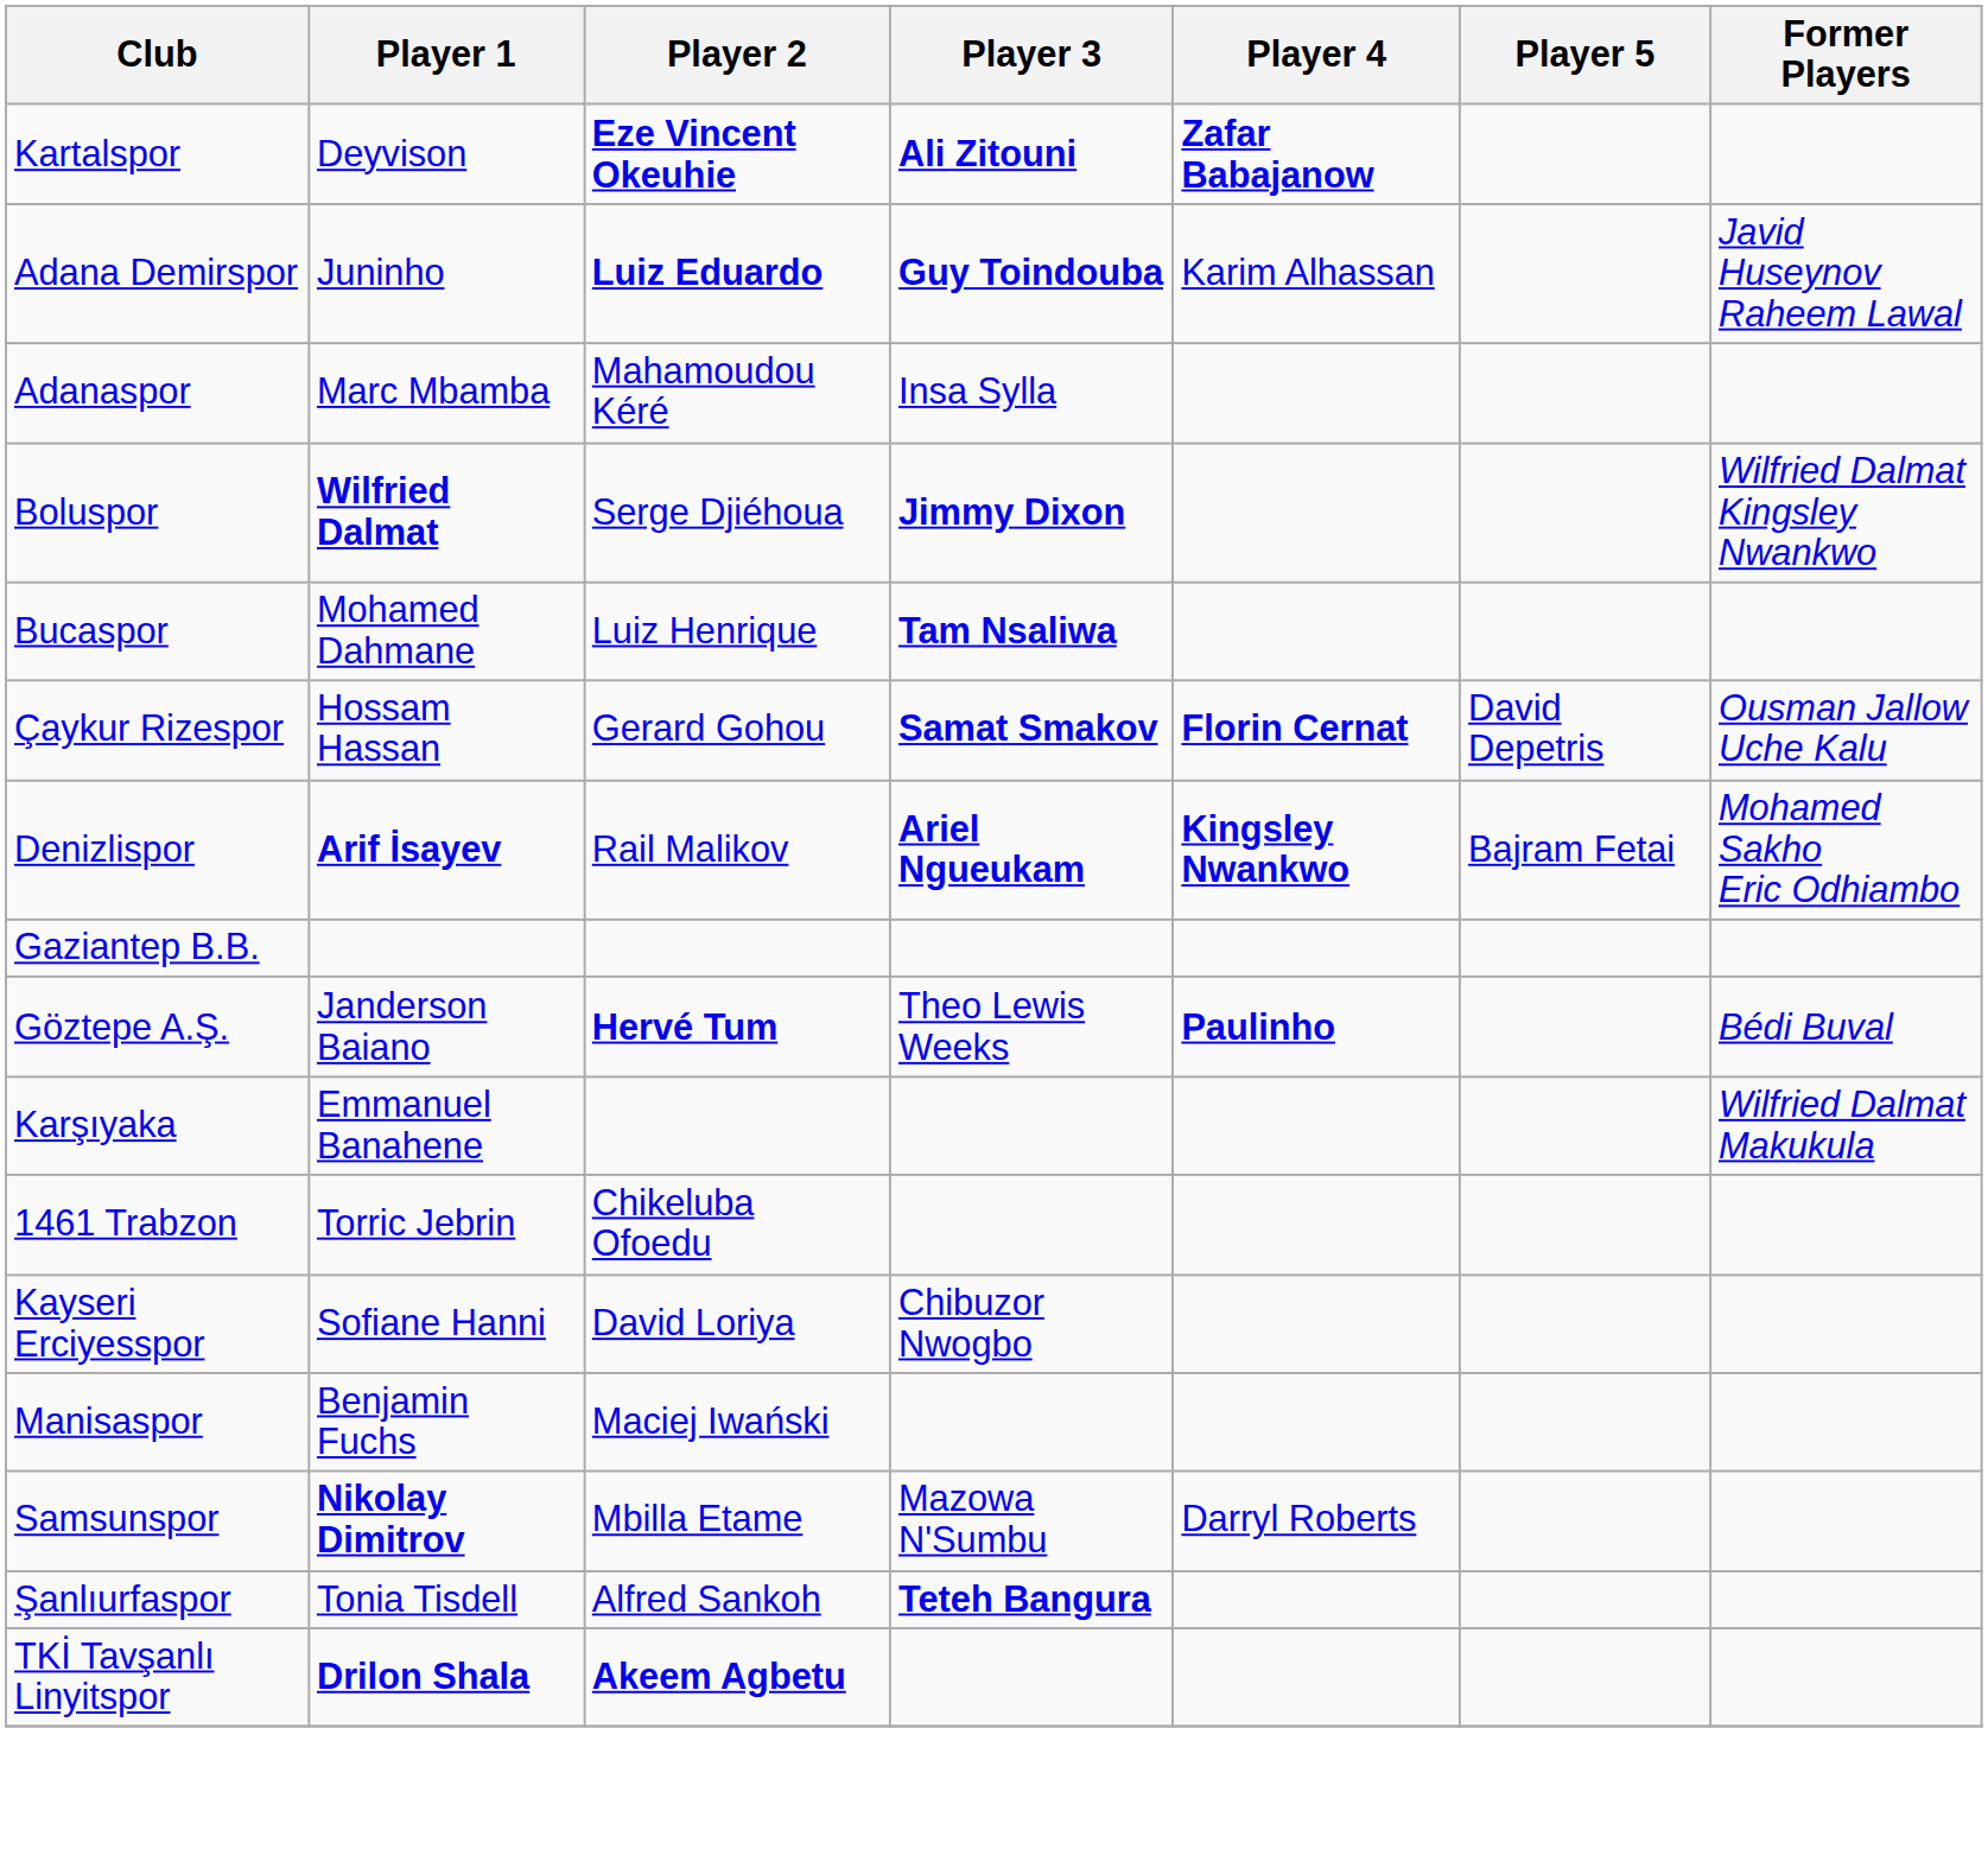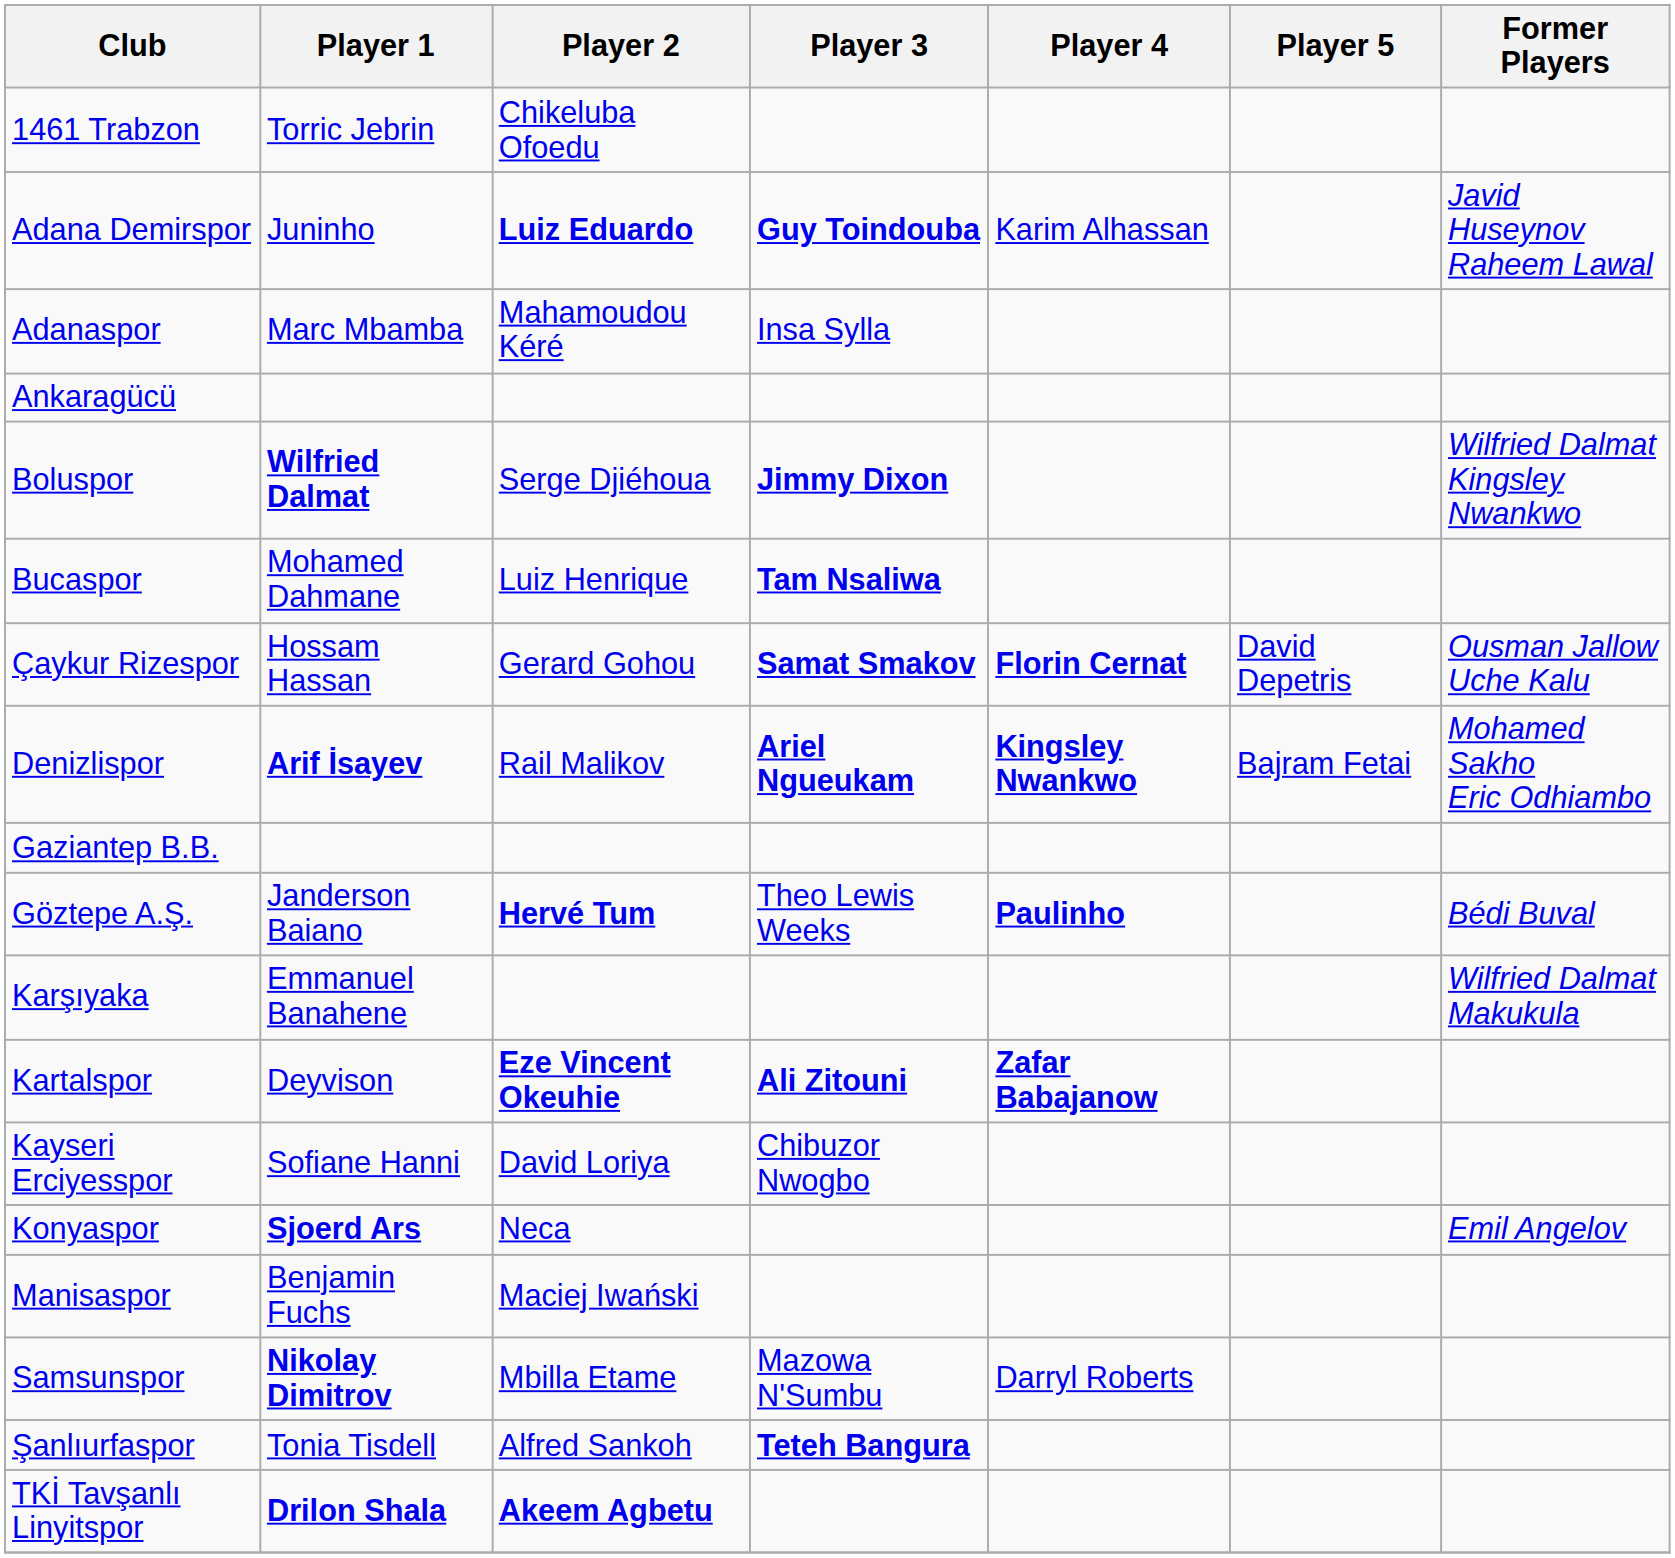rows swapped: 1461 Trabzon <-> Kartalspor
+ row: Ankaragücü
+ row: Konyaspor | Sjoerd Ars | Neca | Emil Angelov
